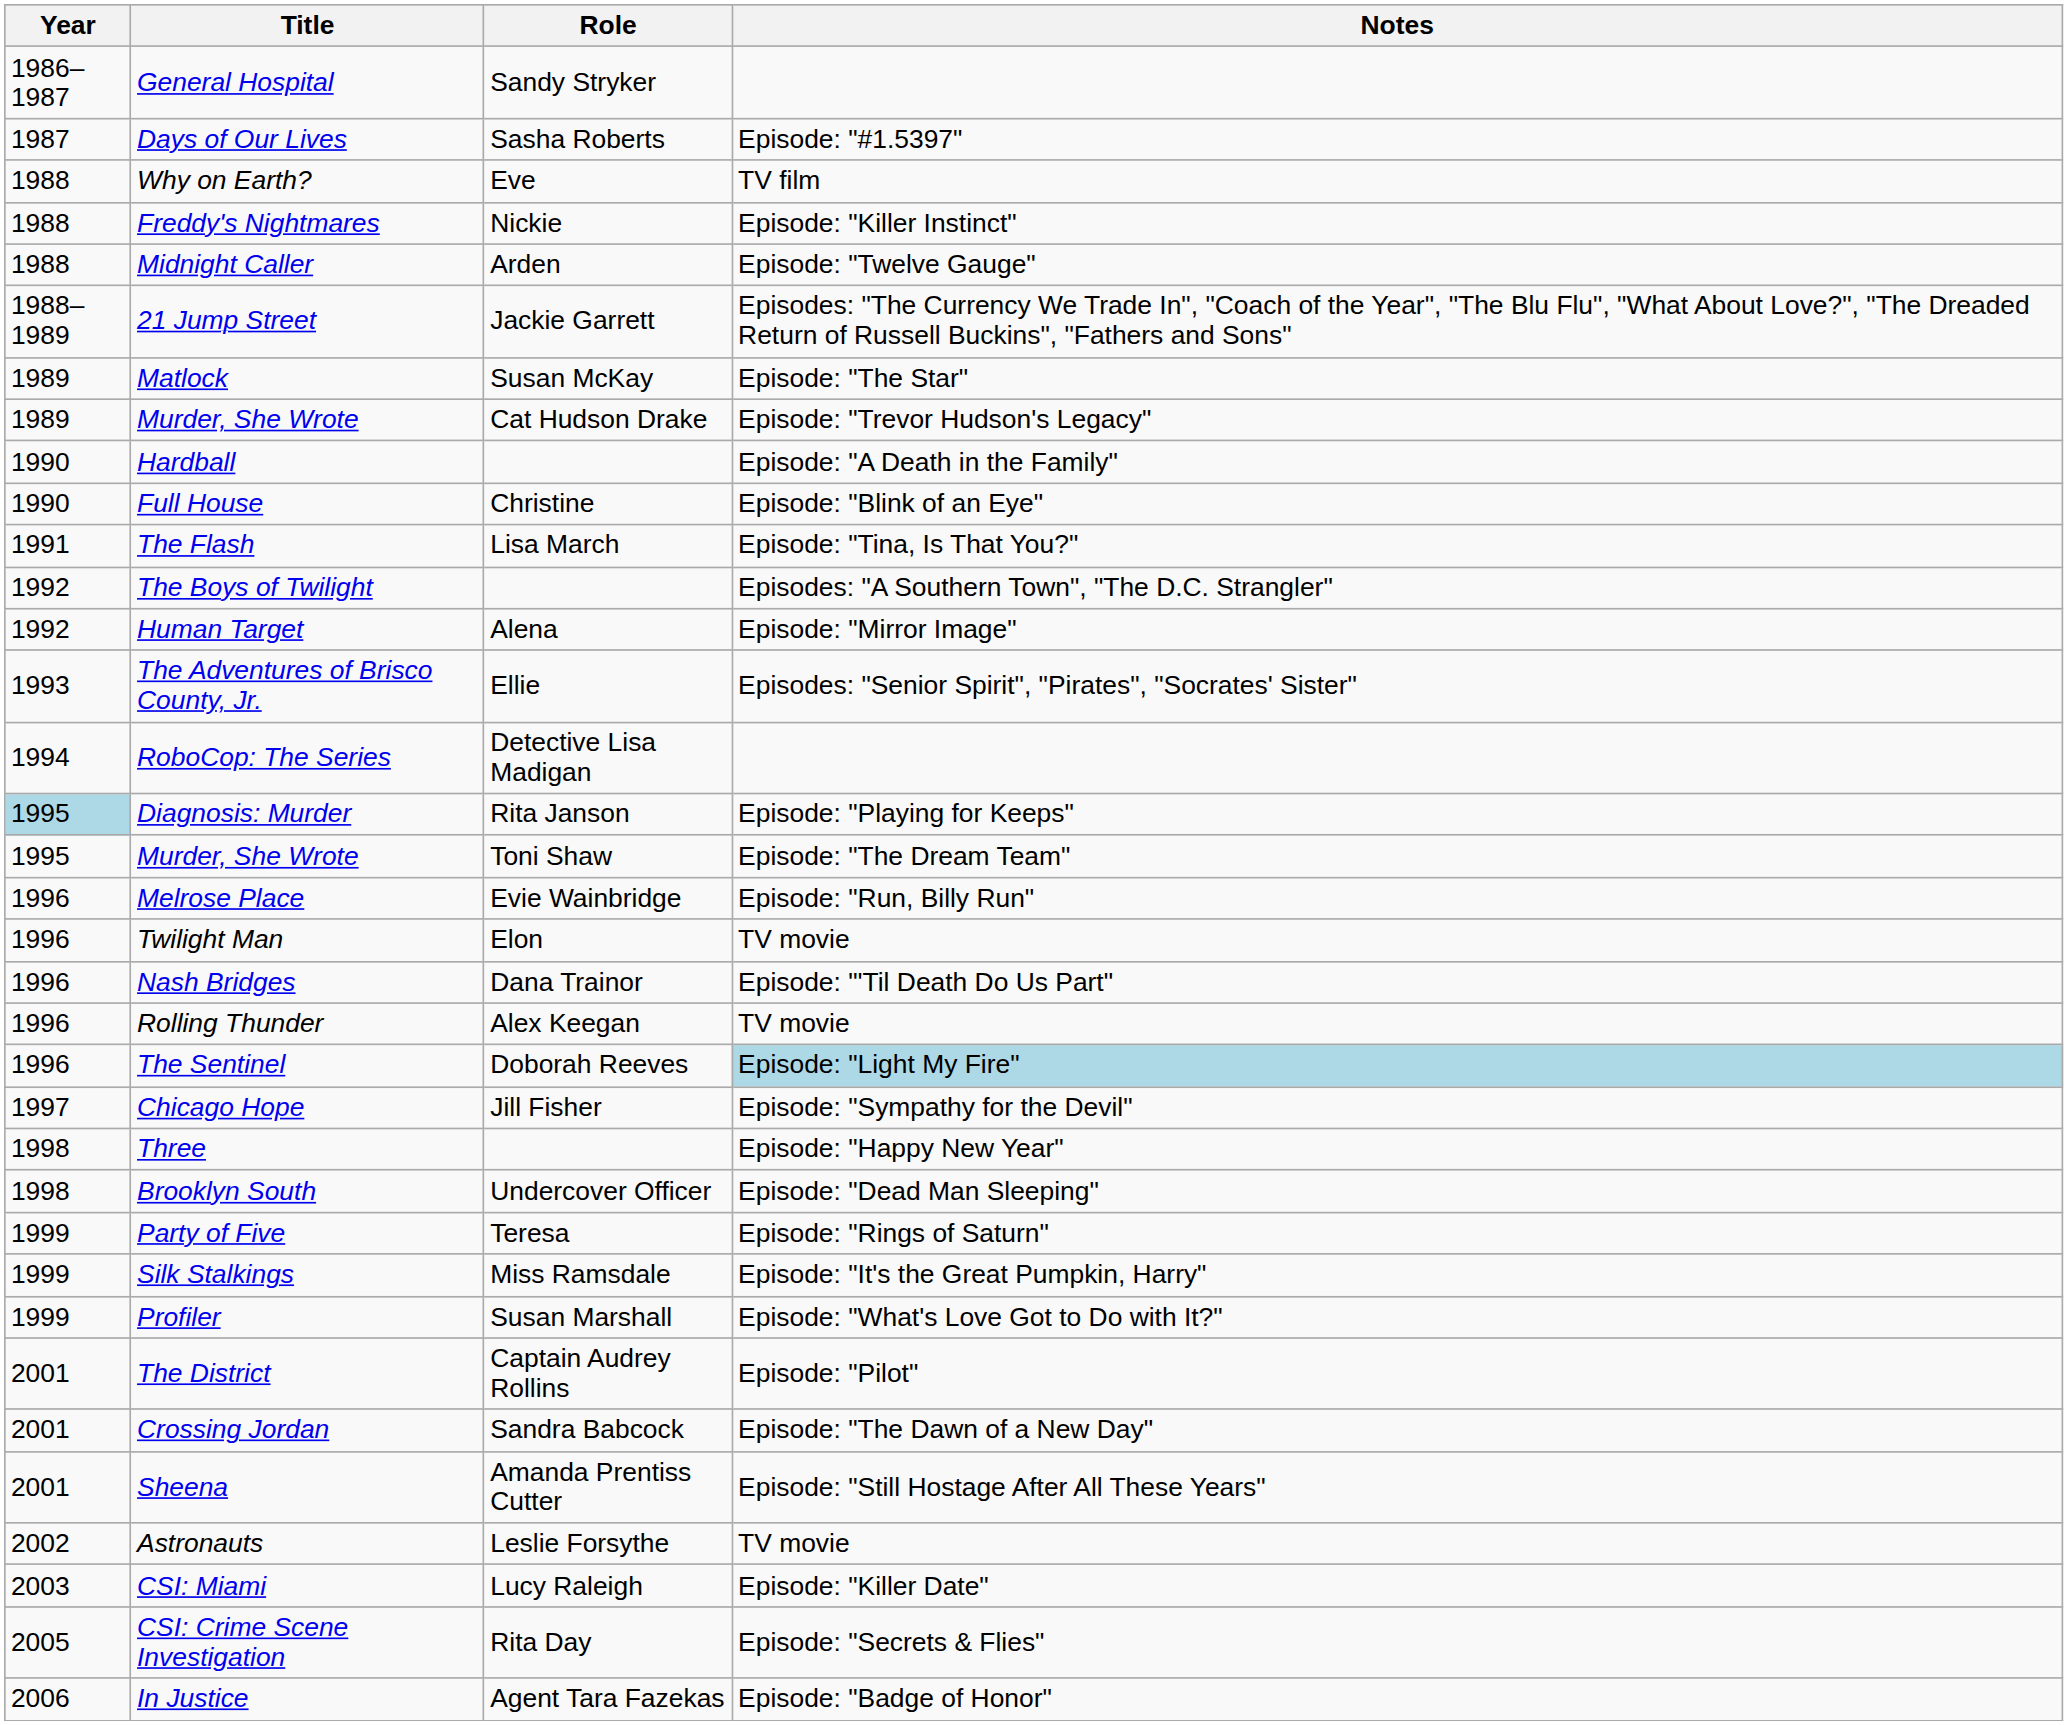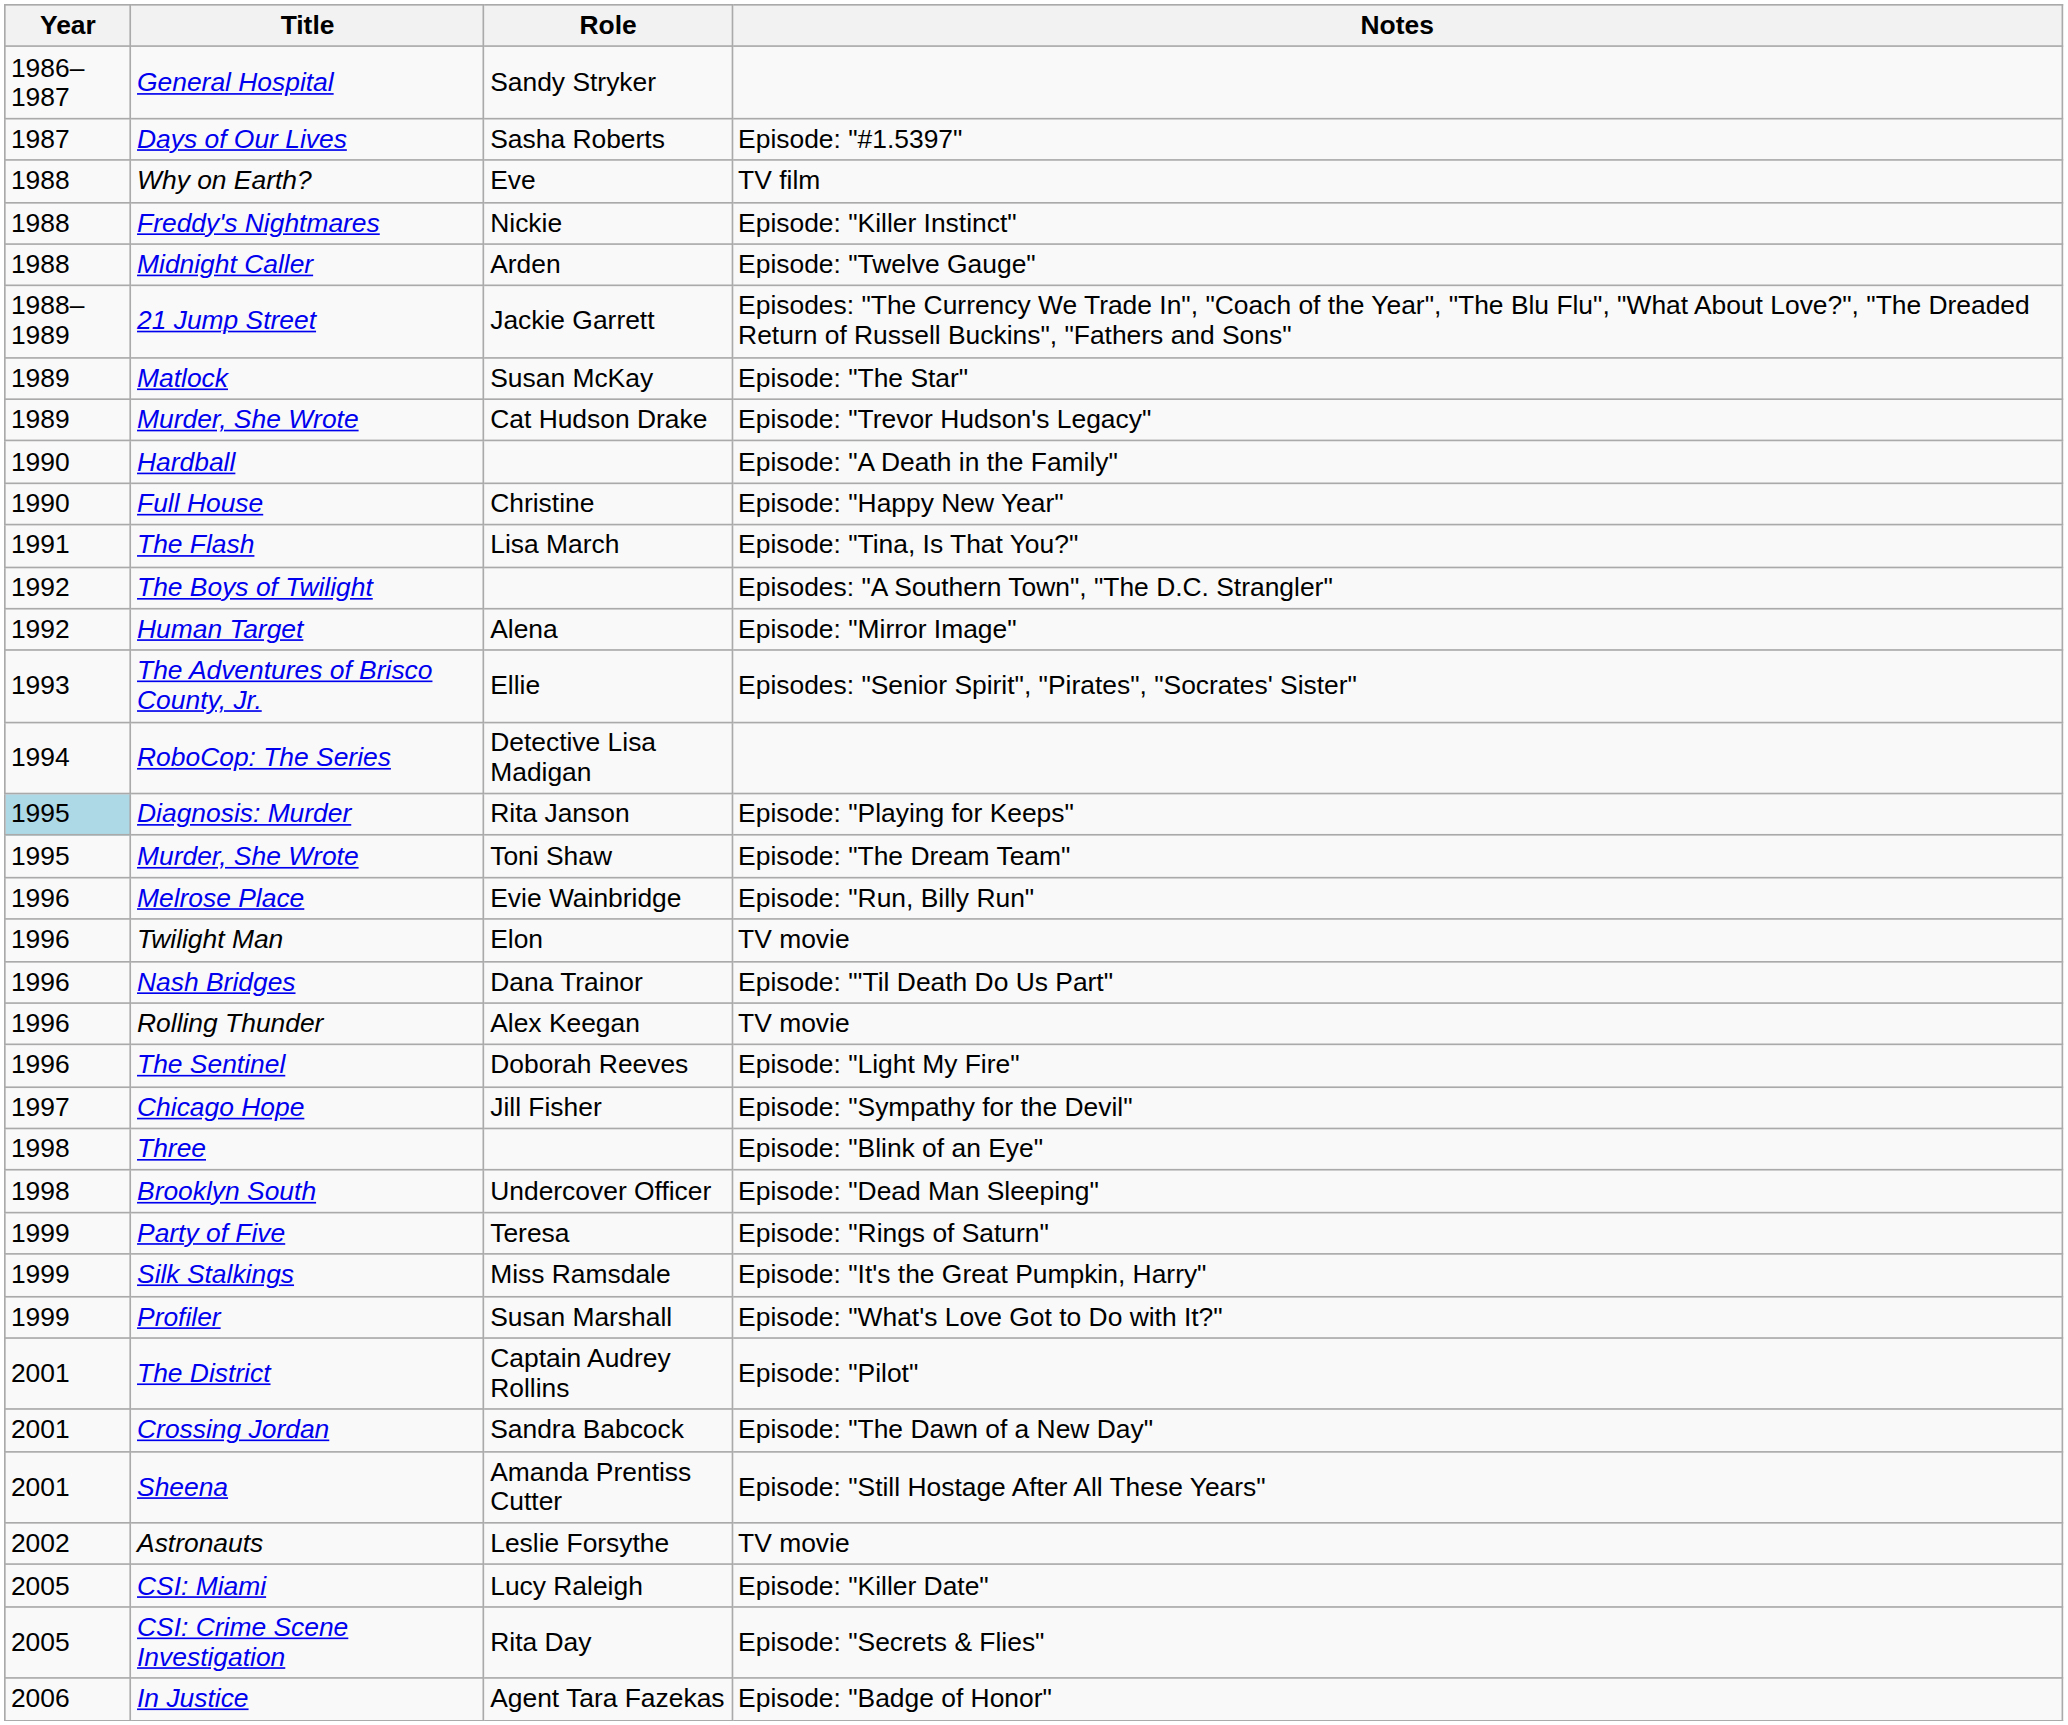Full House | Notes: Episode: "Blink of an Eye" -> Episode: "Happy New Year"
The Sentinel | Notes: lightblue background -> no background
Three | Notes: Episode: "Happy New Year" -> Episode: "Blink of an Eye"
CSI: Miami | Year: 2003 -> 2005
